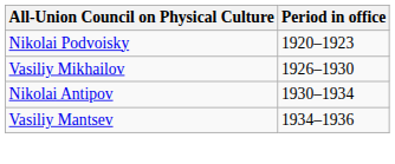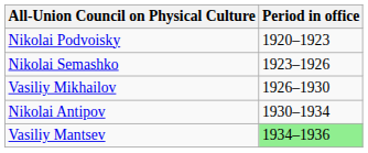+ row: Nikolai Semashko | 1923–1926
Vasiliy Mantsev | Period in office: no background -> lightgreen background
